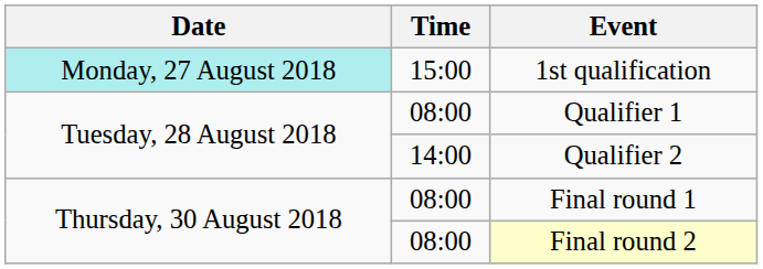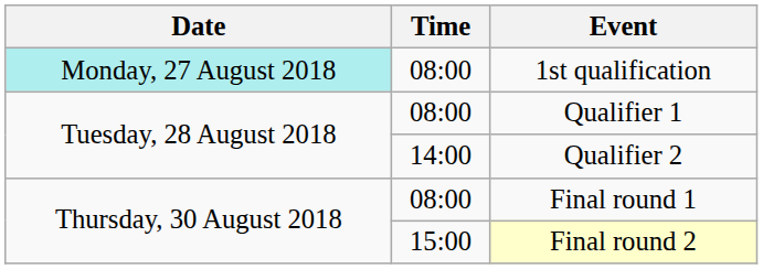1st qualification | Time: 15:00 -> 08:00
Final round 2 | Time: 08:00 -> 15:00
